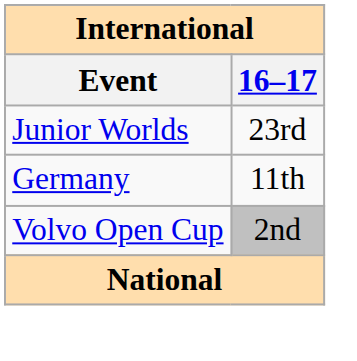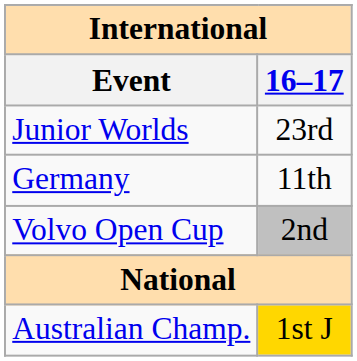+ row: Australian Champ. | 1st J
